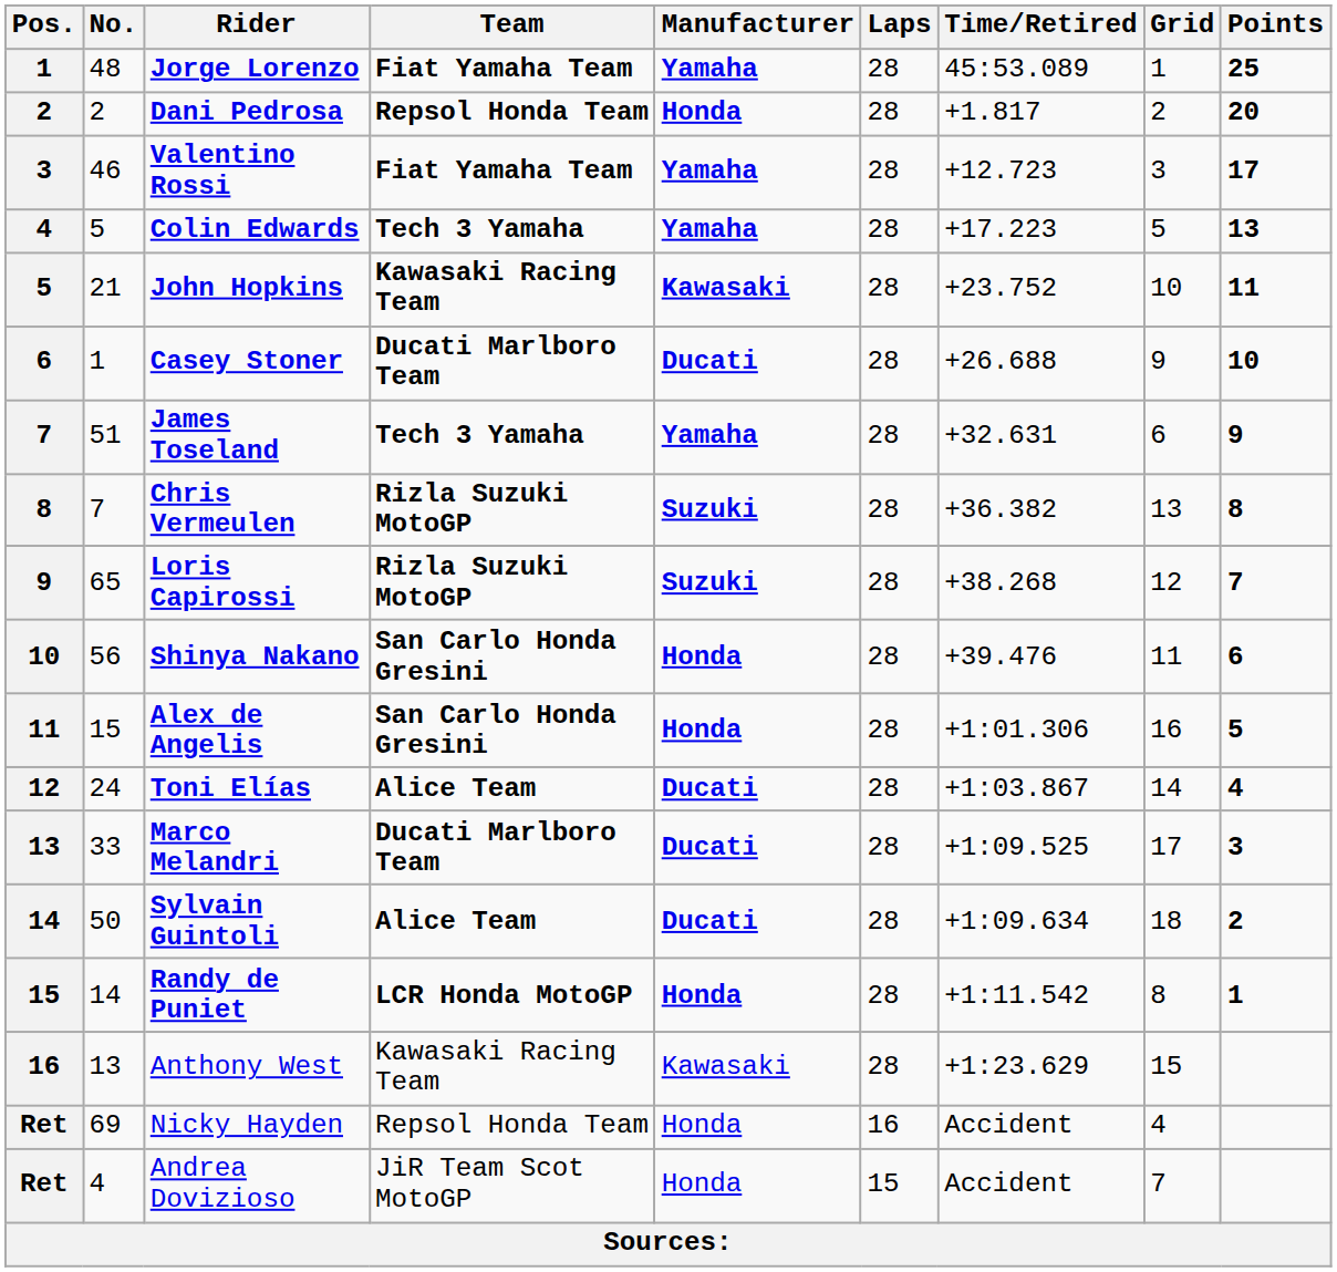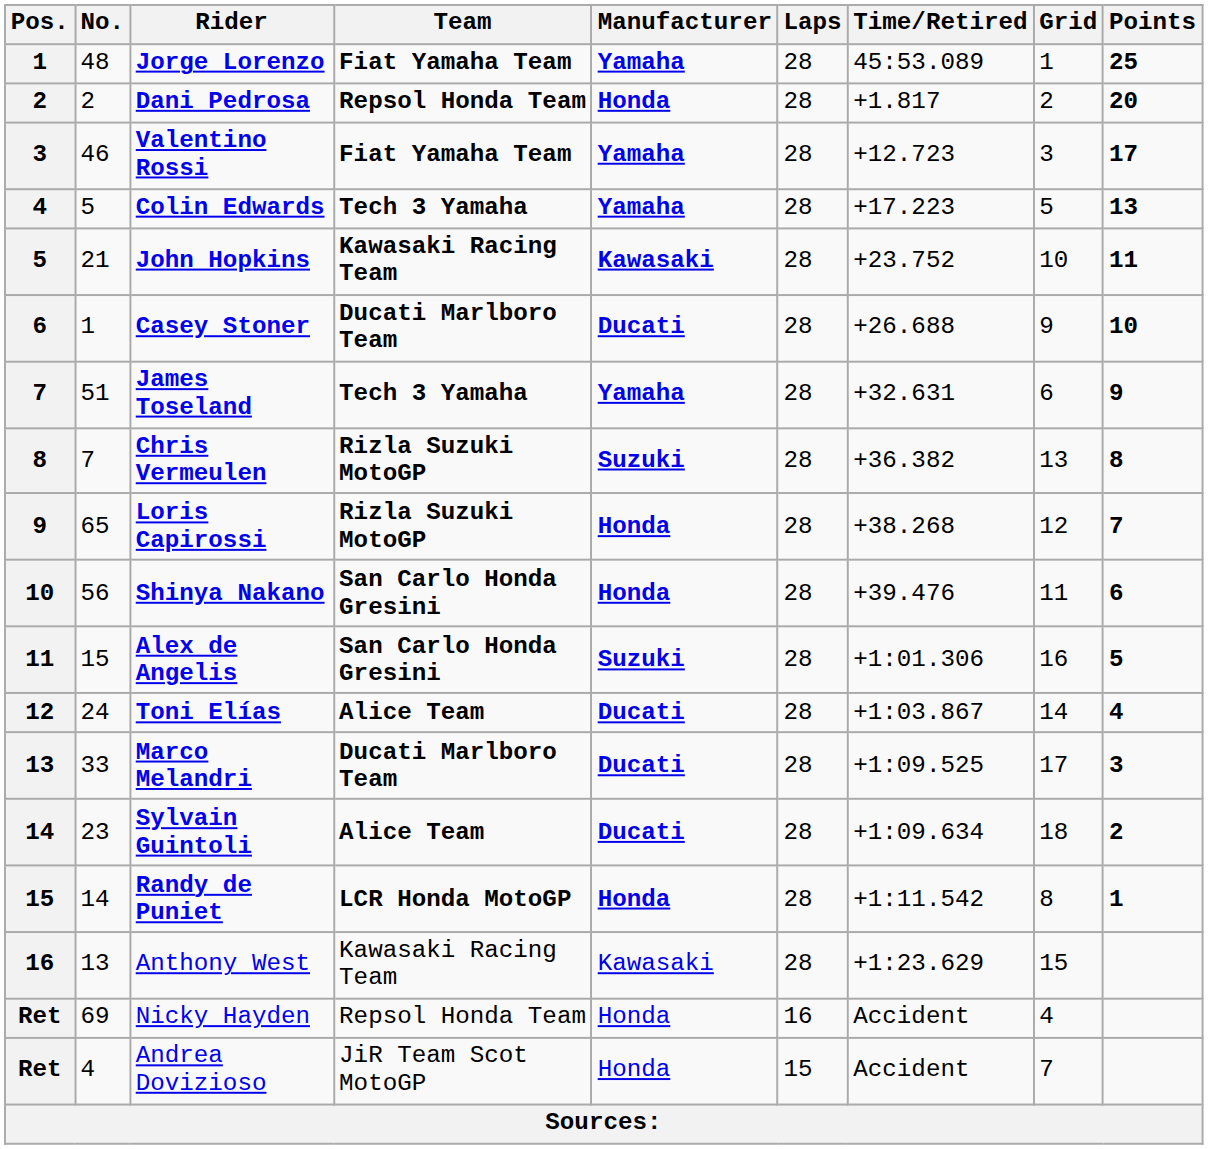Loris Capirossi | Manufacturer: Suzuki -> Honda
Alex de Angelis | Manufacturer: Honda -> Suzuki
Sylvain Guintoli | No.: 50 -> 23
